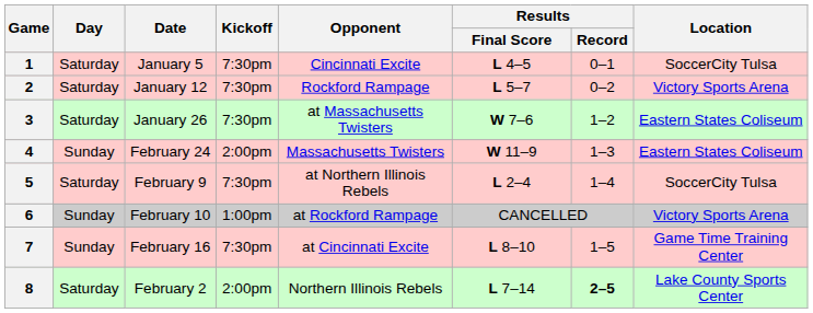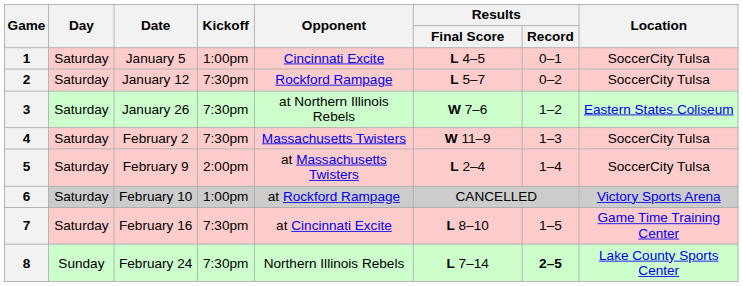1 | Kickoff: 7:30pm -> 1:00pm
2 | Location: Victory Sports Arena -> SoccerCity Tulsa
3 | Opponent: at Massachusetts Twisters -> at Northern Illinois Rebels
4 | Day: Sunday -> Saturday
4 | Date: February 24 -> February 2
4 | Kickoff: 2:00pm -> 7:30pm
4 | Location: Eastern States Coliseum -> SoccerCity Tulsa
5 | Kickoff: 7:30pm -> 2:00pm
5 | Opponent: at Northern Illinois Rebels -> at Massachusetts Twisters
6 | Day: Sunday -> Saturday
7 | Day: Sunday -> Saturday
8 | Day: Saturday -> Sunday
8 | Date: February 2 -> February 24
8 | Kickoff: 2:00pm -> 7:30pm
